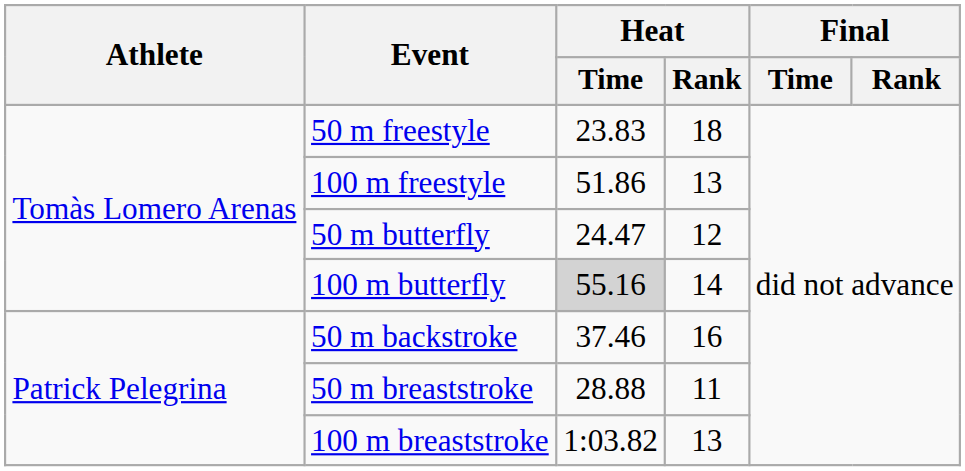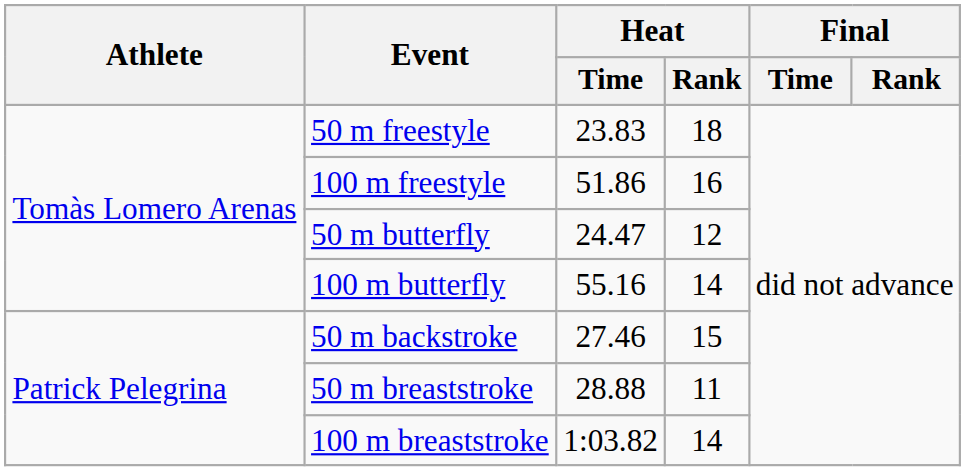100 m freestyle | Heat / Rank: 13 -> 16
100 m butterfly | Heat / Time: lightgrey background -> no background
50 m backstroke | Heat / Time: 37.46 -> 27.46
50 m backstroke | Heat / Rank: 16 -> 15
100 m breaststroke | Heat / Rank: 13 -> 14
